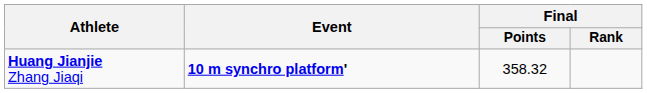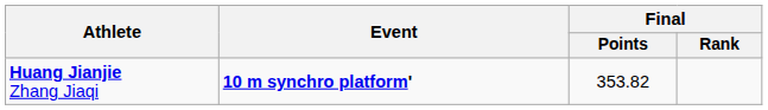Huang Jianjie Zhang Jiaqi | Final / Points: 358.32 -> 353.82
